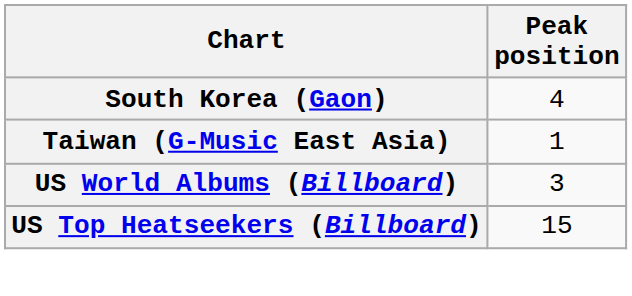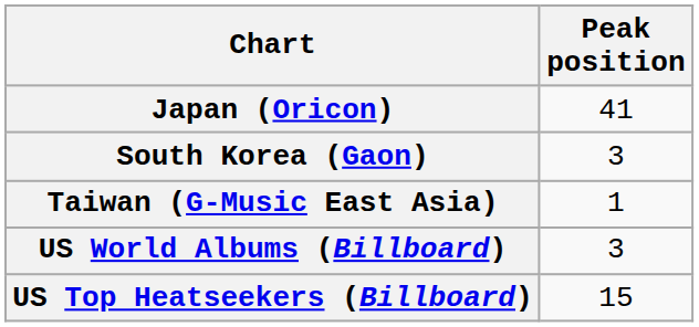+ row: Japan (Oricon) | 41
South Korea (Gaon) | Peak position: 4 -> 3
